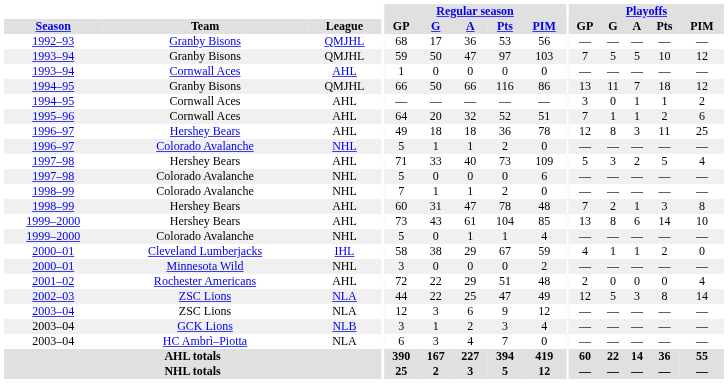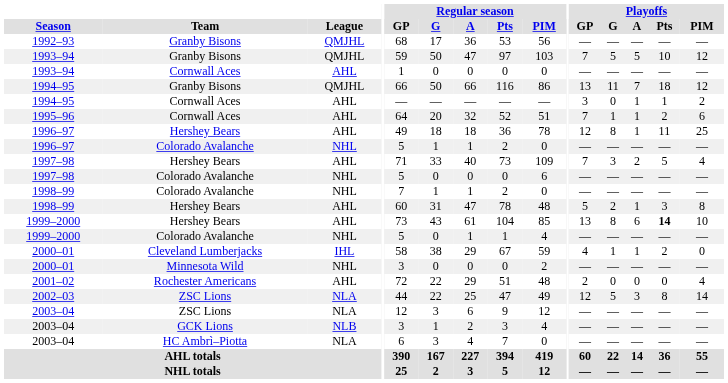1996–97 / Hershey Bears | Playoffs / A: 3 -> 1
1997–98 / Hershey Bears | Playoffs / GP: 5 -> 7
1998–99 / Hershey Bears | Playoffs / GP: 7 -> 5
1999–2000 / Hershey Bears | Playoffs / Pts: normal -> bold
